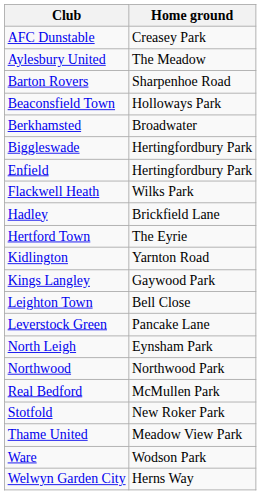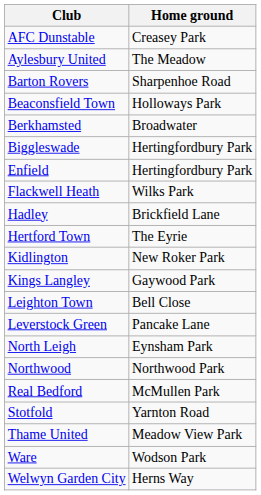Kidlington | Home ground: Yarnton Road -> New Roker Park
Stotfold | Home ground: New Roker Park -> Yarnton Road
